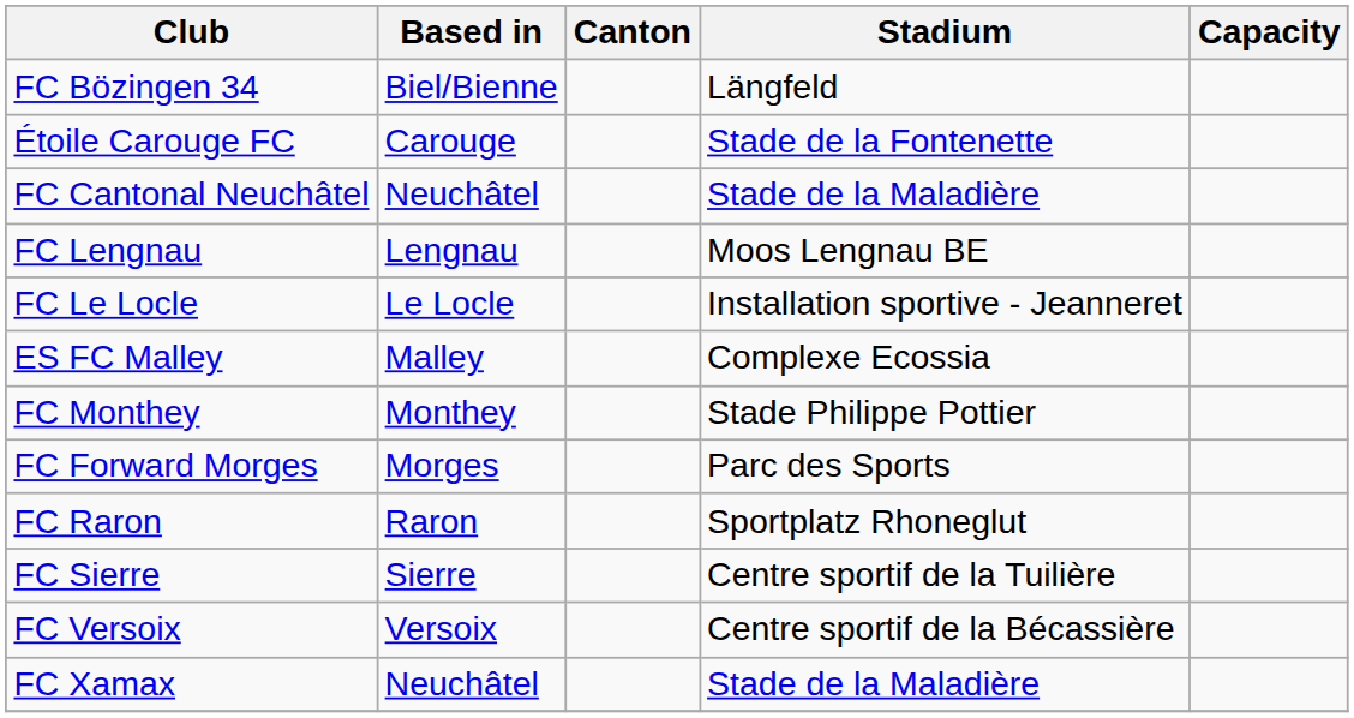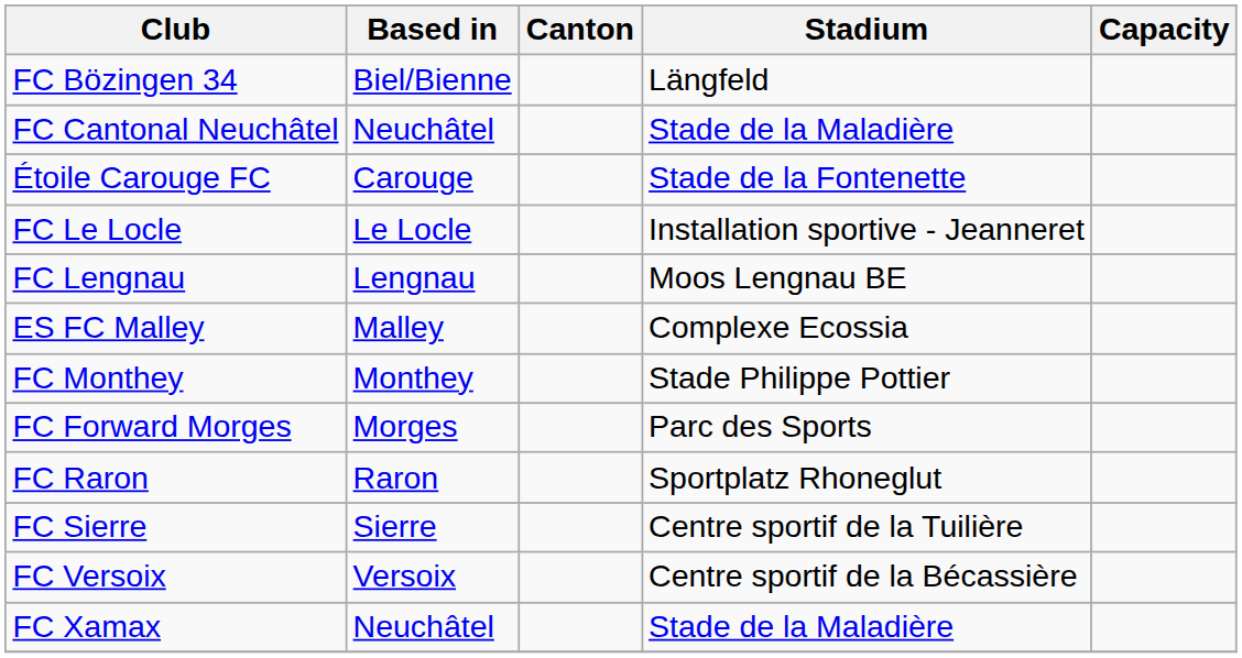rows swapped: FC Cantonal Neuchâtel <-> Étoile Carouge FC
rows swapped: FC Le Locle <-> FC Lengnau
